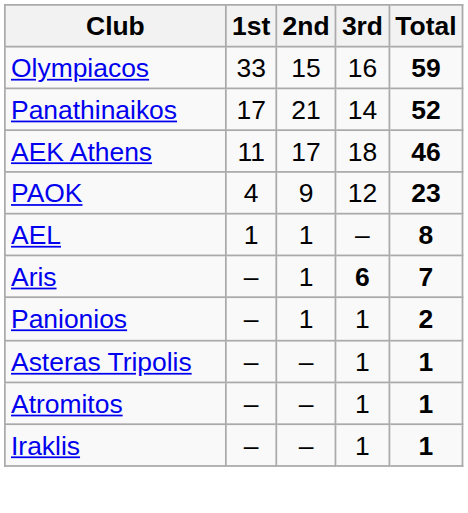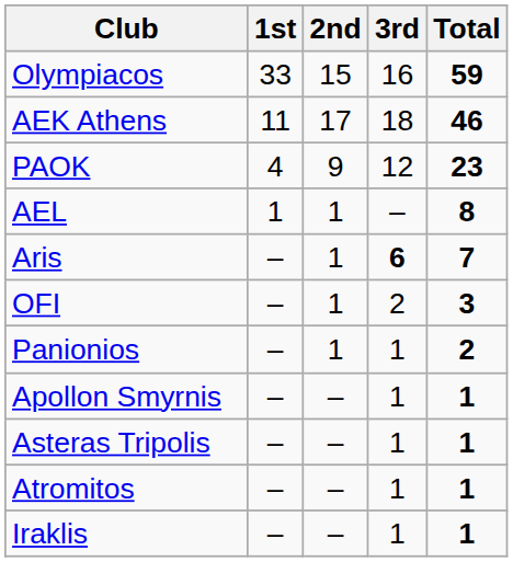- row: Panathinaikos | 17 | 21 | 14 | 52
+ row: OFI | – | 1 | 2 | 3
+ row: Apollon Smyrnis | – | – | 1 | 1
